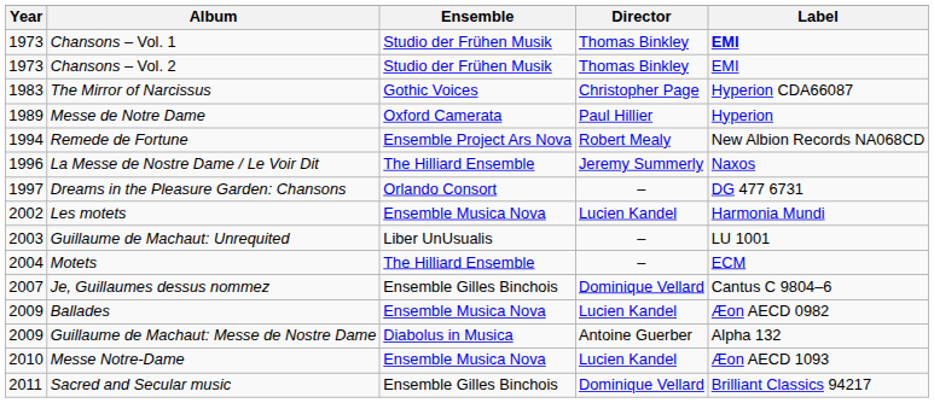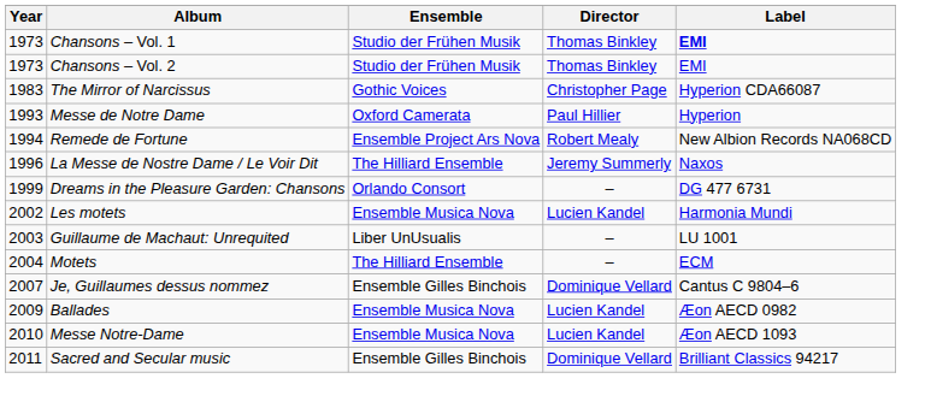Messe de Notre Dame | Year: 1989 -> 1993
Dreams in the Pleasure Garden: Chansons | Year: 1997 -> 1999
- row: 2009 | Guillaume de Machaut: Messe de Nostre Dame | Diabolus in Musica | Antoine Guerber | Alpha 132
